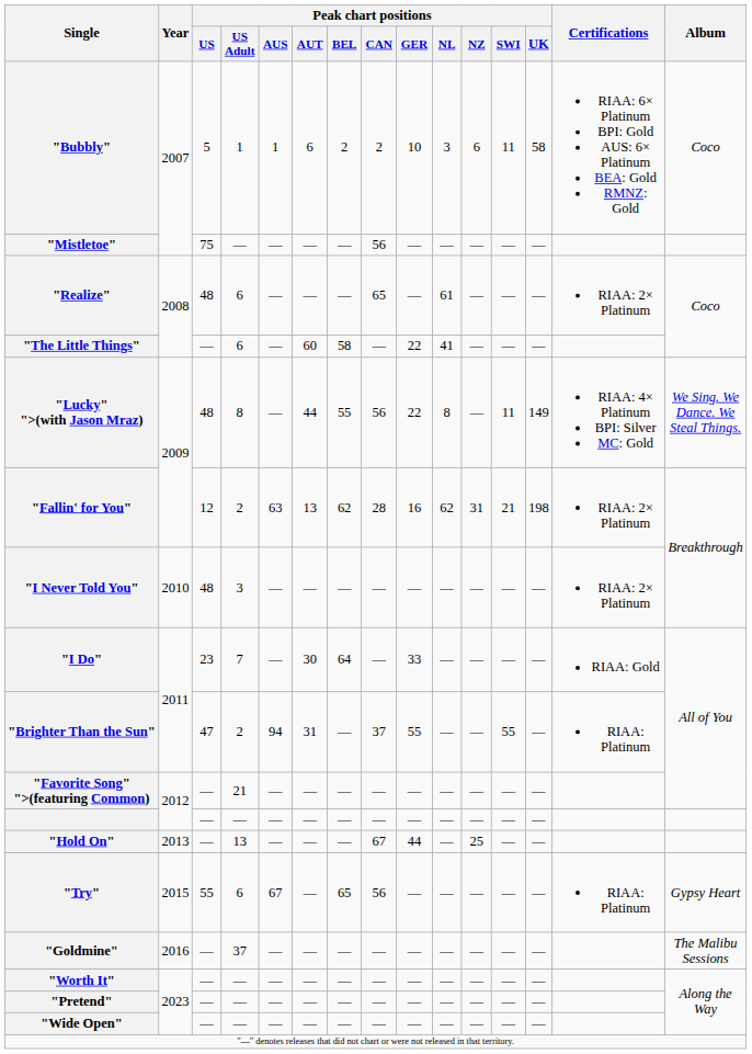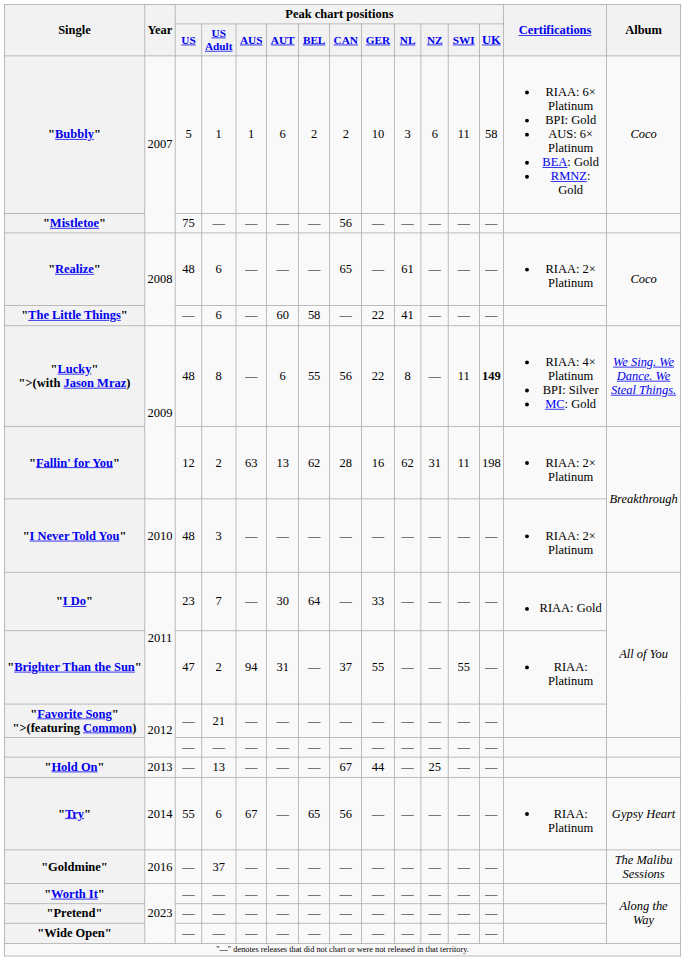"Lucky" ">(with Jason Mraz) | Peak chart positions / AUT: 44 -> 6
"Lucky" ">(with Jason Mraz) | Peak chart positions / UK: normal -> bold
"Fallin' for You" | Peak chart positions / SWI: 21 -> 11
"Try" | Year: 2015 -> 2014
